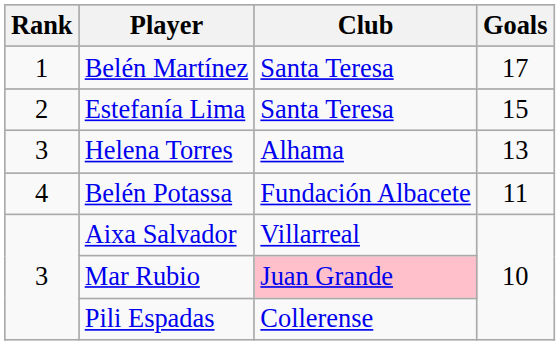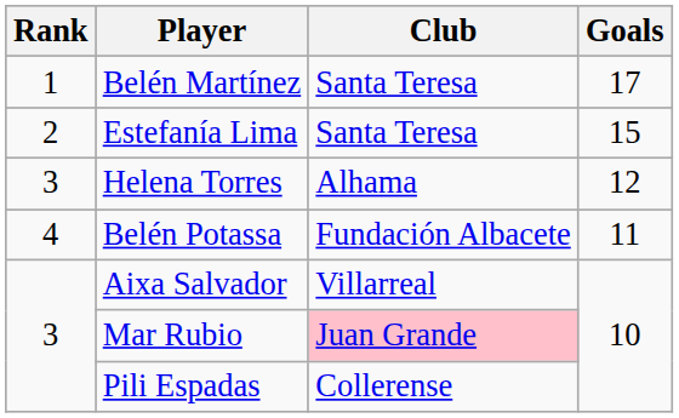Helena Torres | Goals: 13 -> 12
